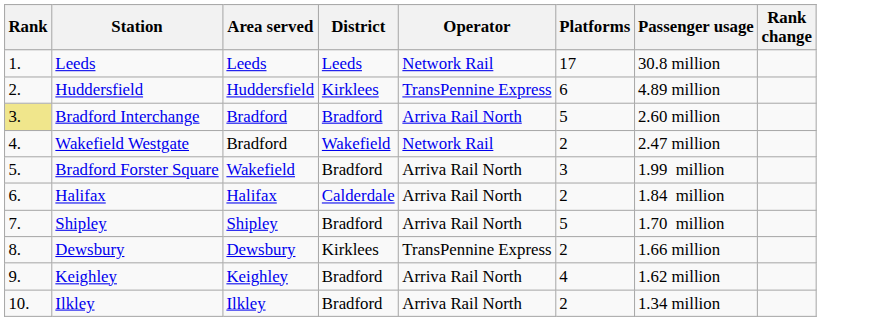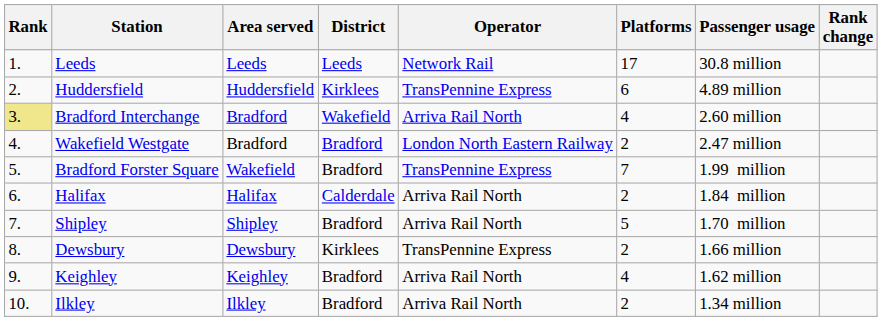Bradford Interchange | District: Bradford -> Wakefield
Bradford Interchange | Platforms: 5 -> 4
Wakefield Westgate | District: Wakefield -> Bradford
Wakefield Westgate | Operator: Network Rail -> London North Eastern Railway
Bradford Forster Square | Operator: Arriva Rail North -> TransPennine Express
Bradford Forster Square | Platforms: 3 -> 7
